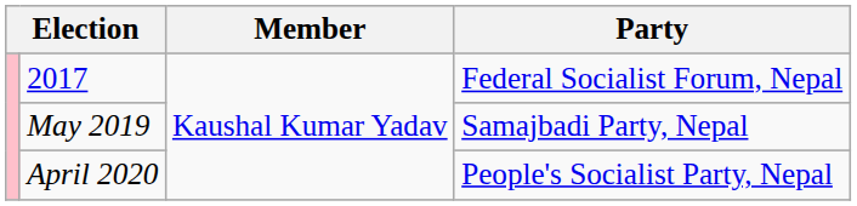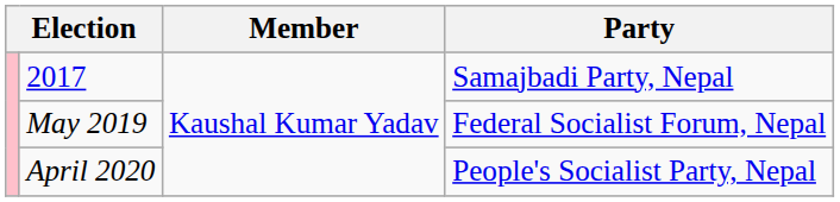2017 | Party: Federal Socialist Forum, Nepal -> Samajbadi Party, Nepal
May 2019 | Party: Samajbadi Party, Nepal -> Federal Socialist Forum, Nepal
